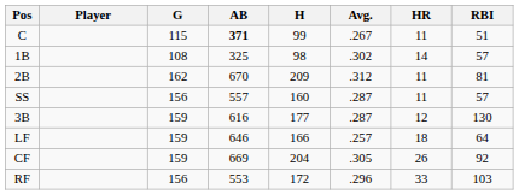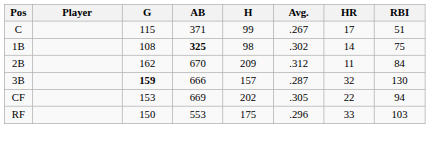C | AB: bold -> normal
C | HR: 11 -> 17
1B | AB: normal -> bold
1B | RBI: 57 -> 75
2B | RBI: 81 -> 84
- row: SS | 156 | 557 | 160 | .287 | 11 | 57
3B | G: normal -> bold
3B | AB: 616 -> 666
3B | H: 177 -> 157
3B | HR: 12 -> 32
- row: LF | 159 | 646 | 166 | .257 | 18 | 64
CF | G: 159 -> 153
CF | H: 204 -> 202
CF | HR: 26 -> 22
CF | RBI: 92 -> 94
RF | G: 156 -> 150
RF | H: 172 -> 175
